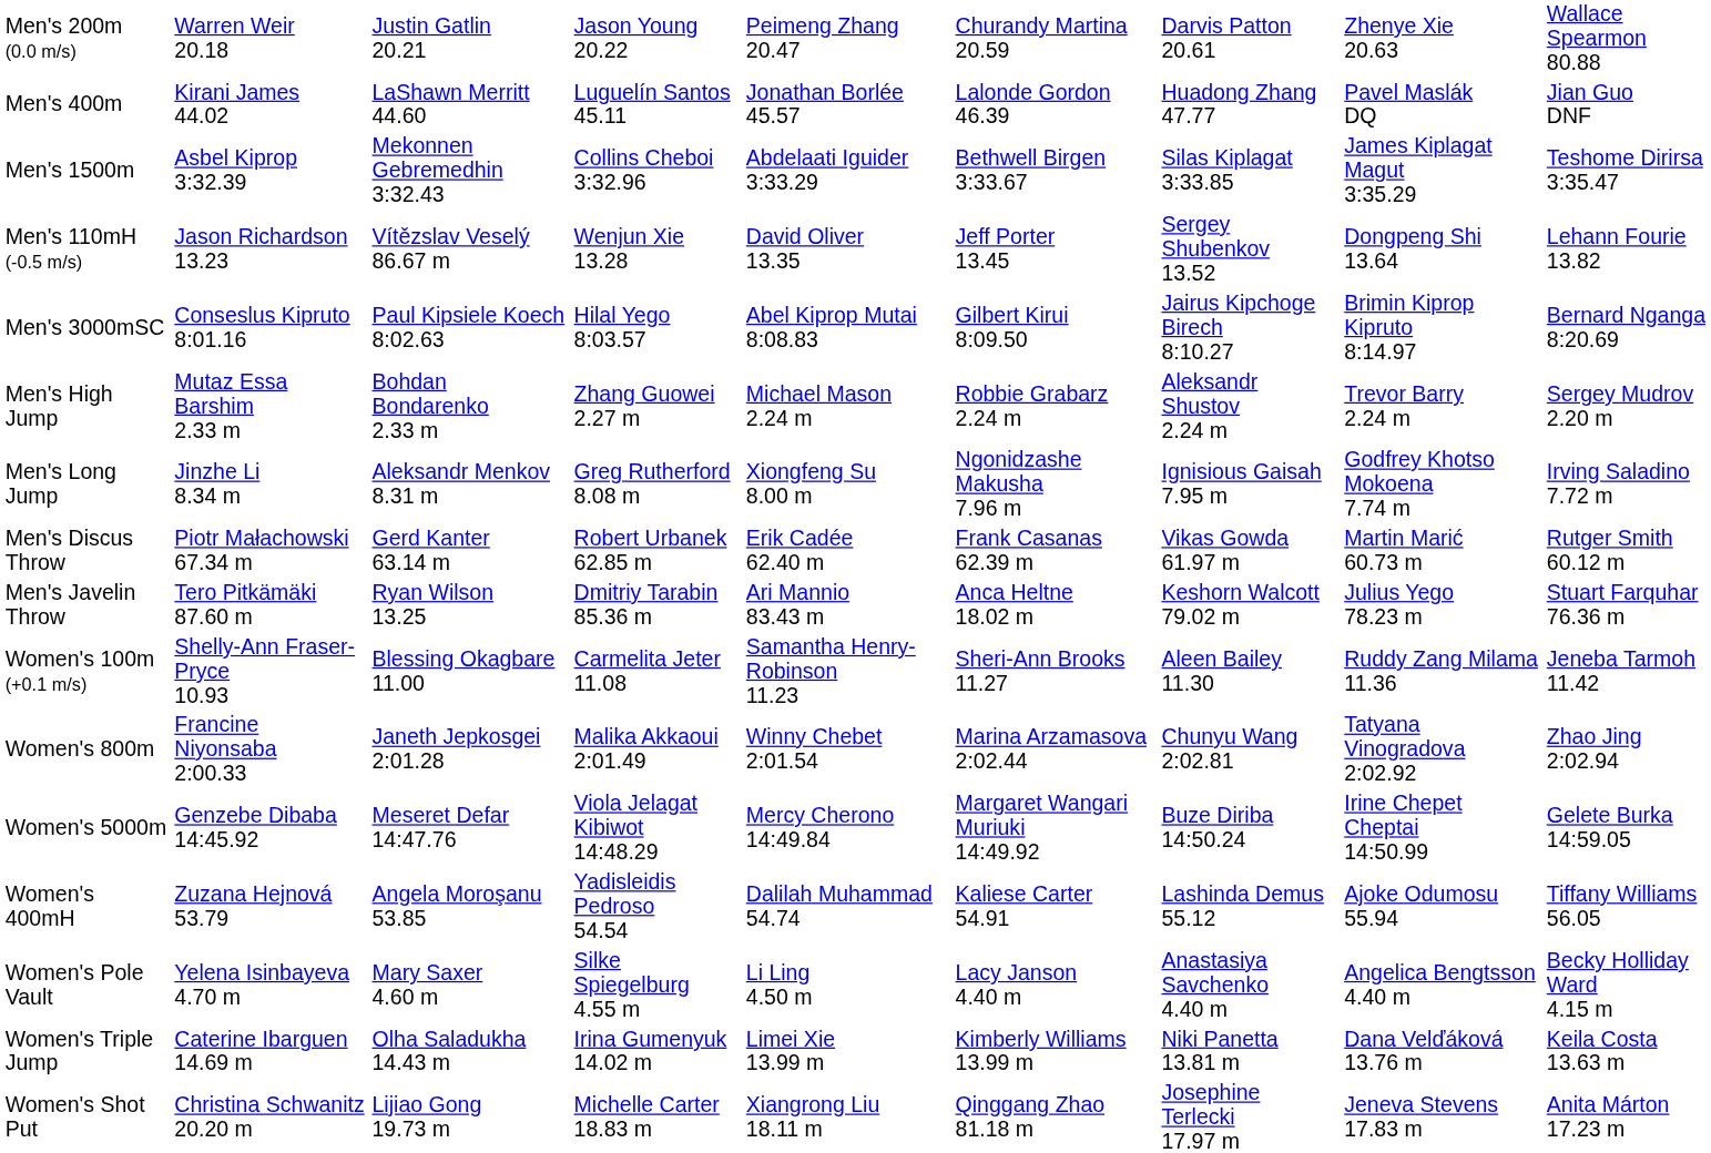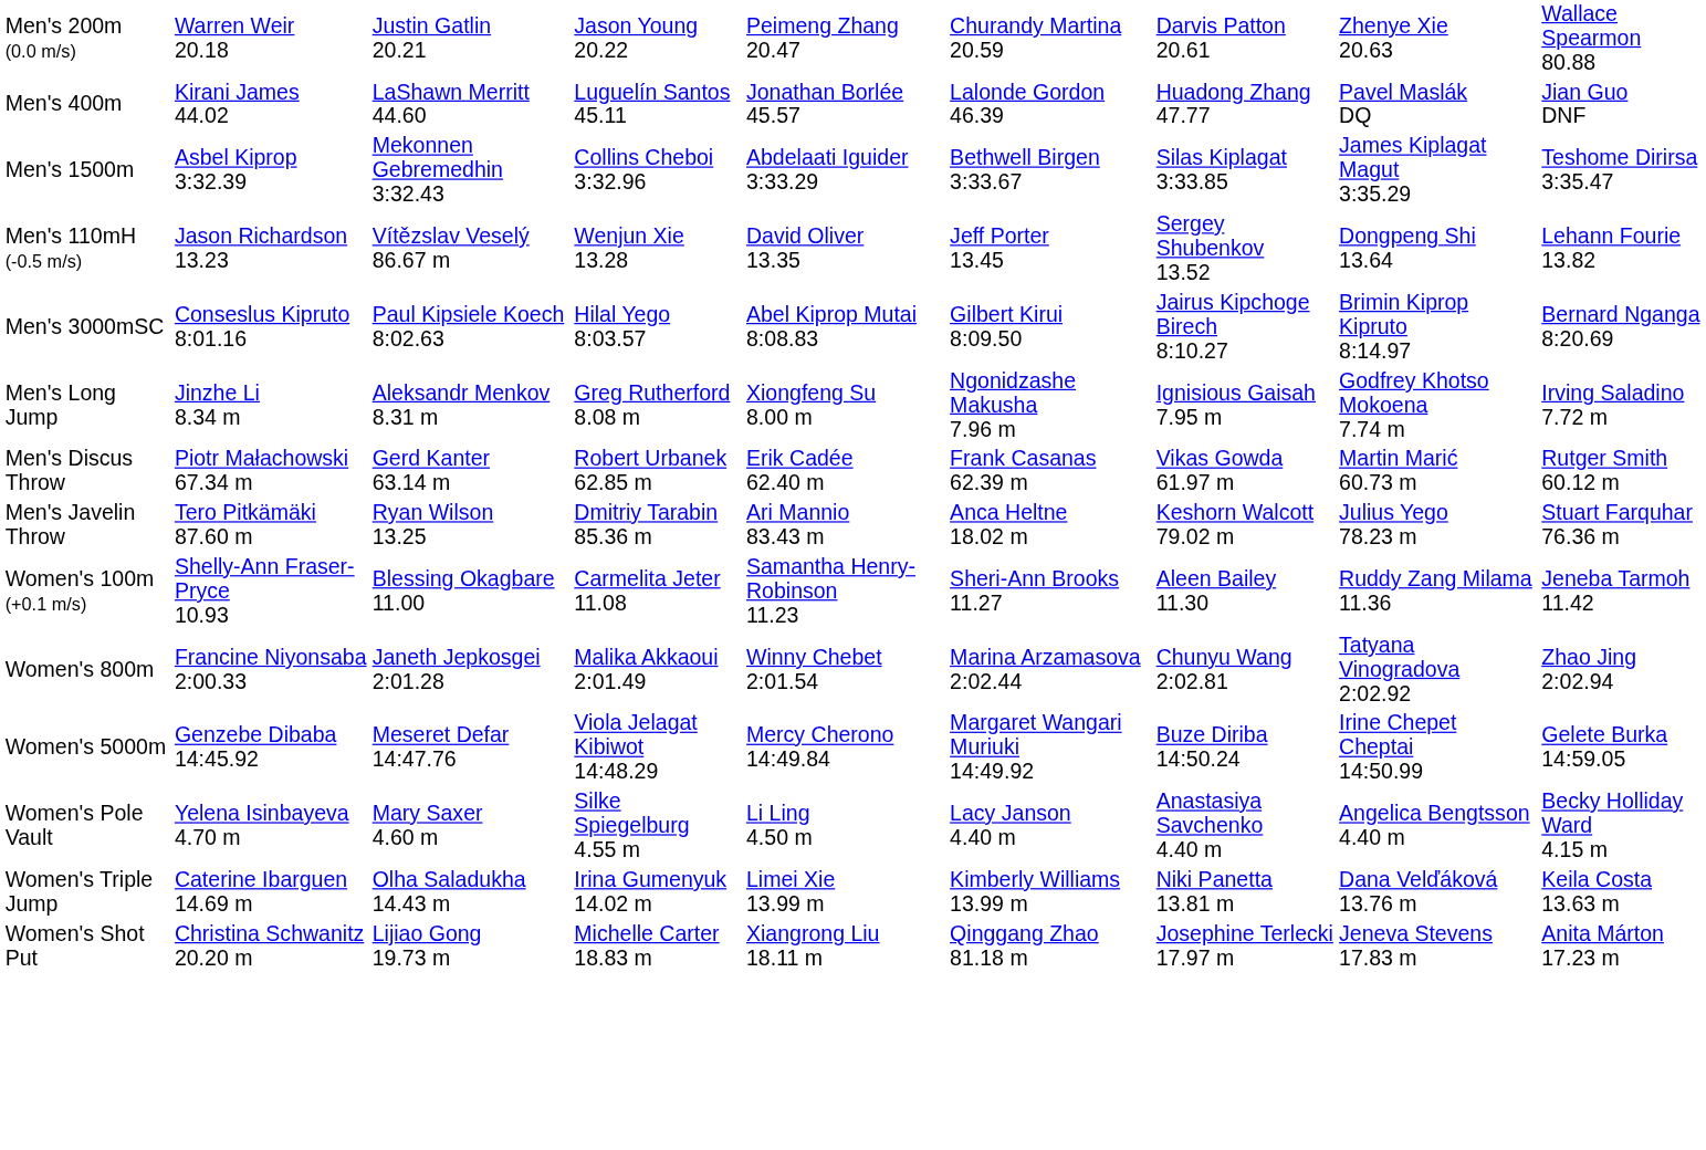- row: Men's High Jump | Mutaz Essa Barshim 2.33 m | Bohdan Bondarenko 2.33 m | Zhang Guowei 2.27 m | Michael Mason 2.24 m | Robbie Grabarz 2.24 m | Aleksandr Shustov 2.24 m | Trevor Barry 2.24 m | Sergey Mudrov 2.20 m
- row: Women's 400mH | Zuzana Hejnová 53.79 | Angela Moroşanu 53.85 | Yadisleidis Pedroso 54.54 | Dalilah Muhammad 54.74 | Kaliese Carter 54.91 | Lashinda Demus 55.12 | Ajoke Odumosu 55.94 | Tiffany Williams 56.05
